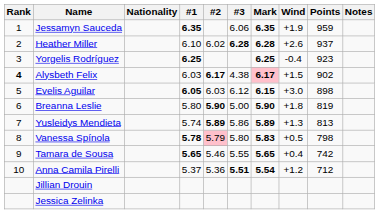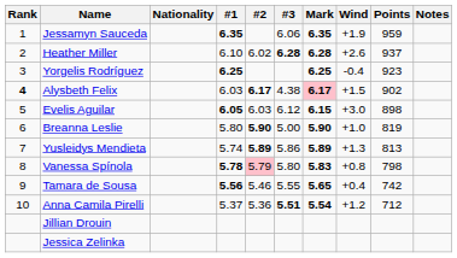Breanna Leslie | Wind: +1.8 -> +1.0
Vanessa Spínola | Wind: +0.5 -> +0.8
Tamara de Sousa | #1: 5.65 -> 5.56
